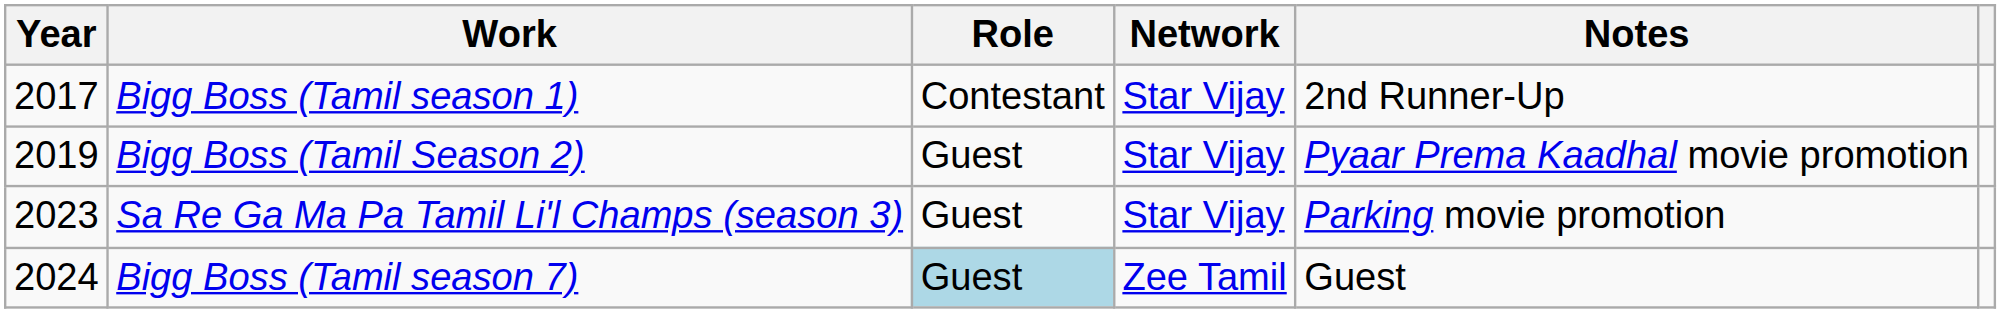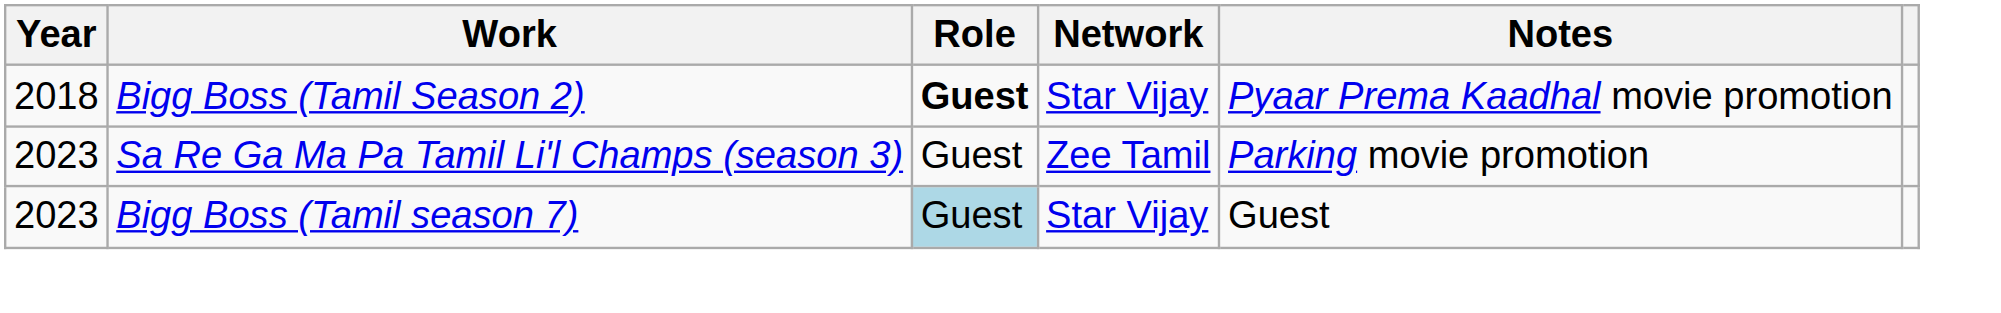- row: 2017 | Bigg Boss (Tamil season 1) | Contestant | Star Vijay | 2nd Runner-Up
Bigg Boss (Tamil Season 2) | Year: 2019 -> 2018
Bigg Boss (Tamil Season 2) | Role: normal -> bold
Sa Re Ga Ma Pa Tamil Li'l Champs (season 3) | Network: Star Vijay -> Zee Tamil
Bigg Boss (Tamil season 7) | Year: 2024 -> 2023
Bigg Boss (Tamil season 7) | Network: Zee Tamil -> Star Vijay
